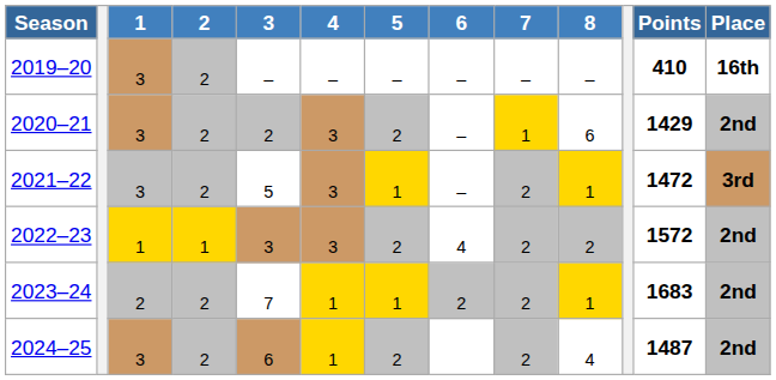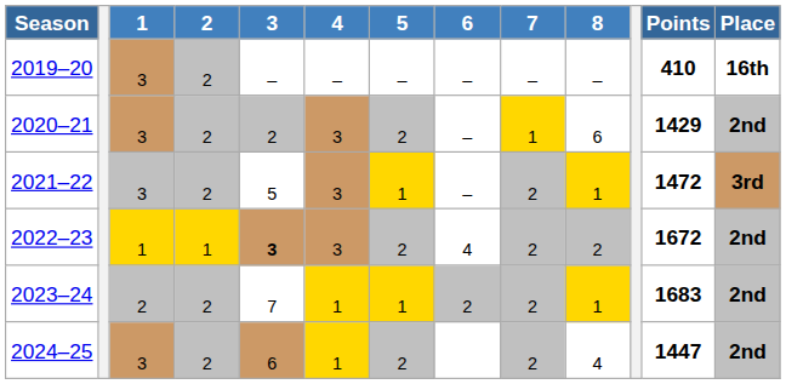2022–23 | 3: normal -> bold
2022–23 | Points: 1572 -> 1672
2024–25 | Points: 1487 -> 1447
